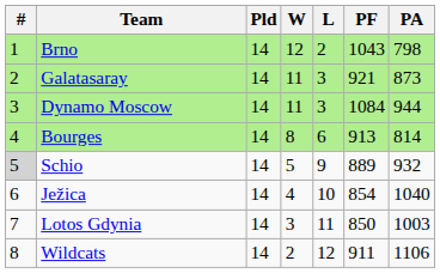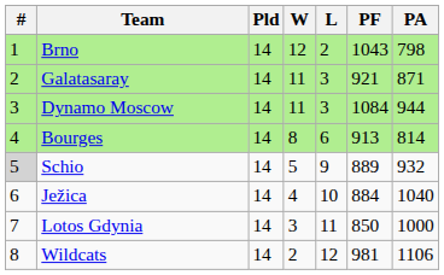Galatasaray | PA: 873 -> 871
Ježica | PF: 854 -> 884
Lotos Gdynia | PA: 1003 -> 1000
Wildcats | PF: 911 -> 981
